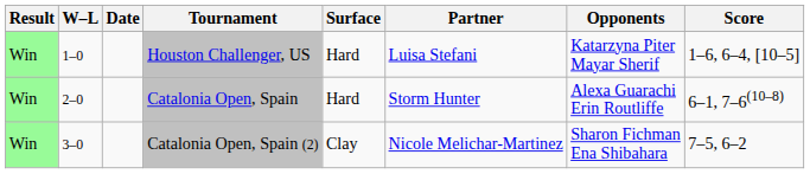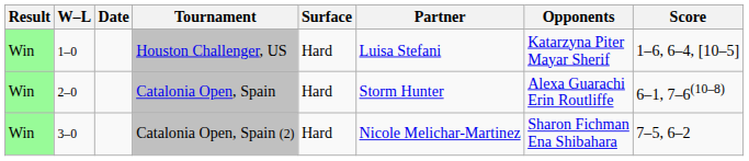Catalonia Open, Spain (2) | Surface: Clay -> Hard
